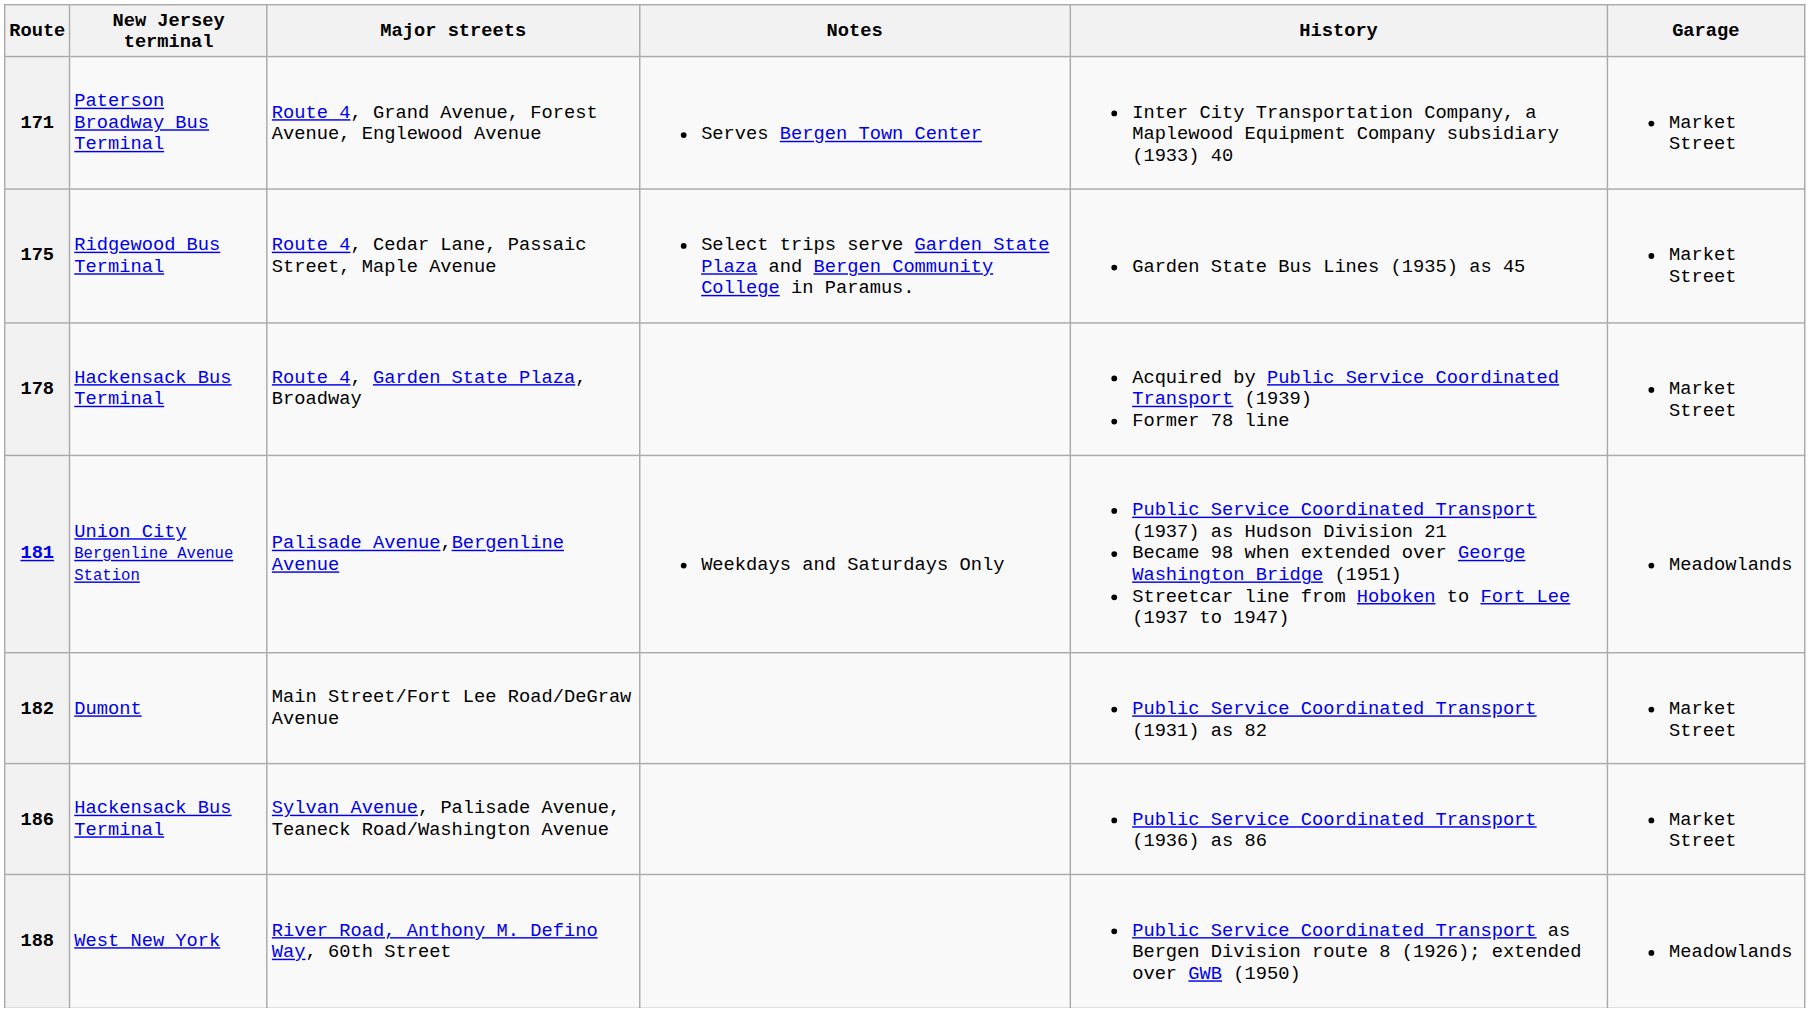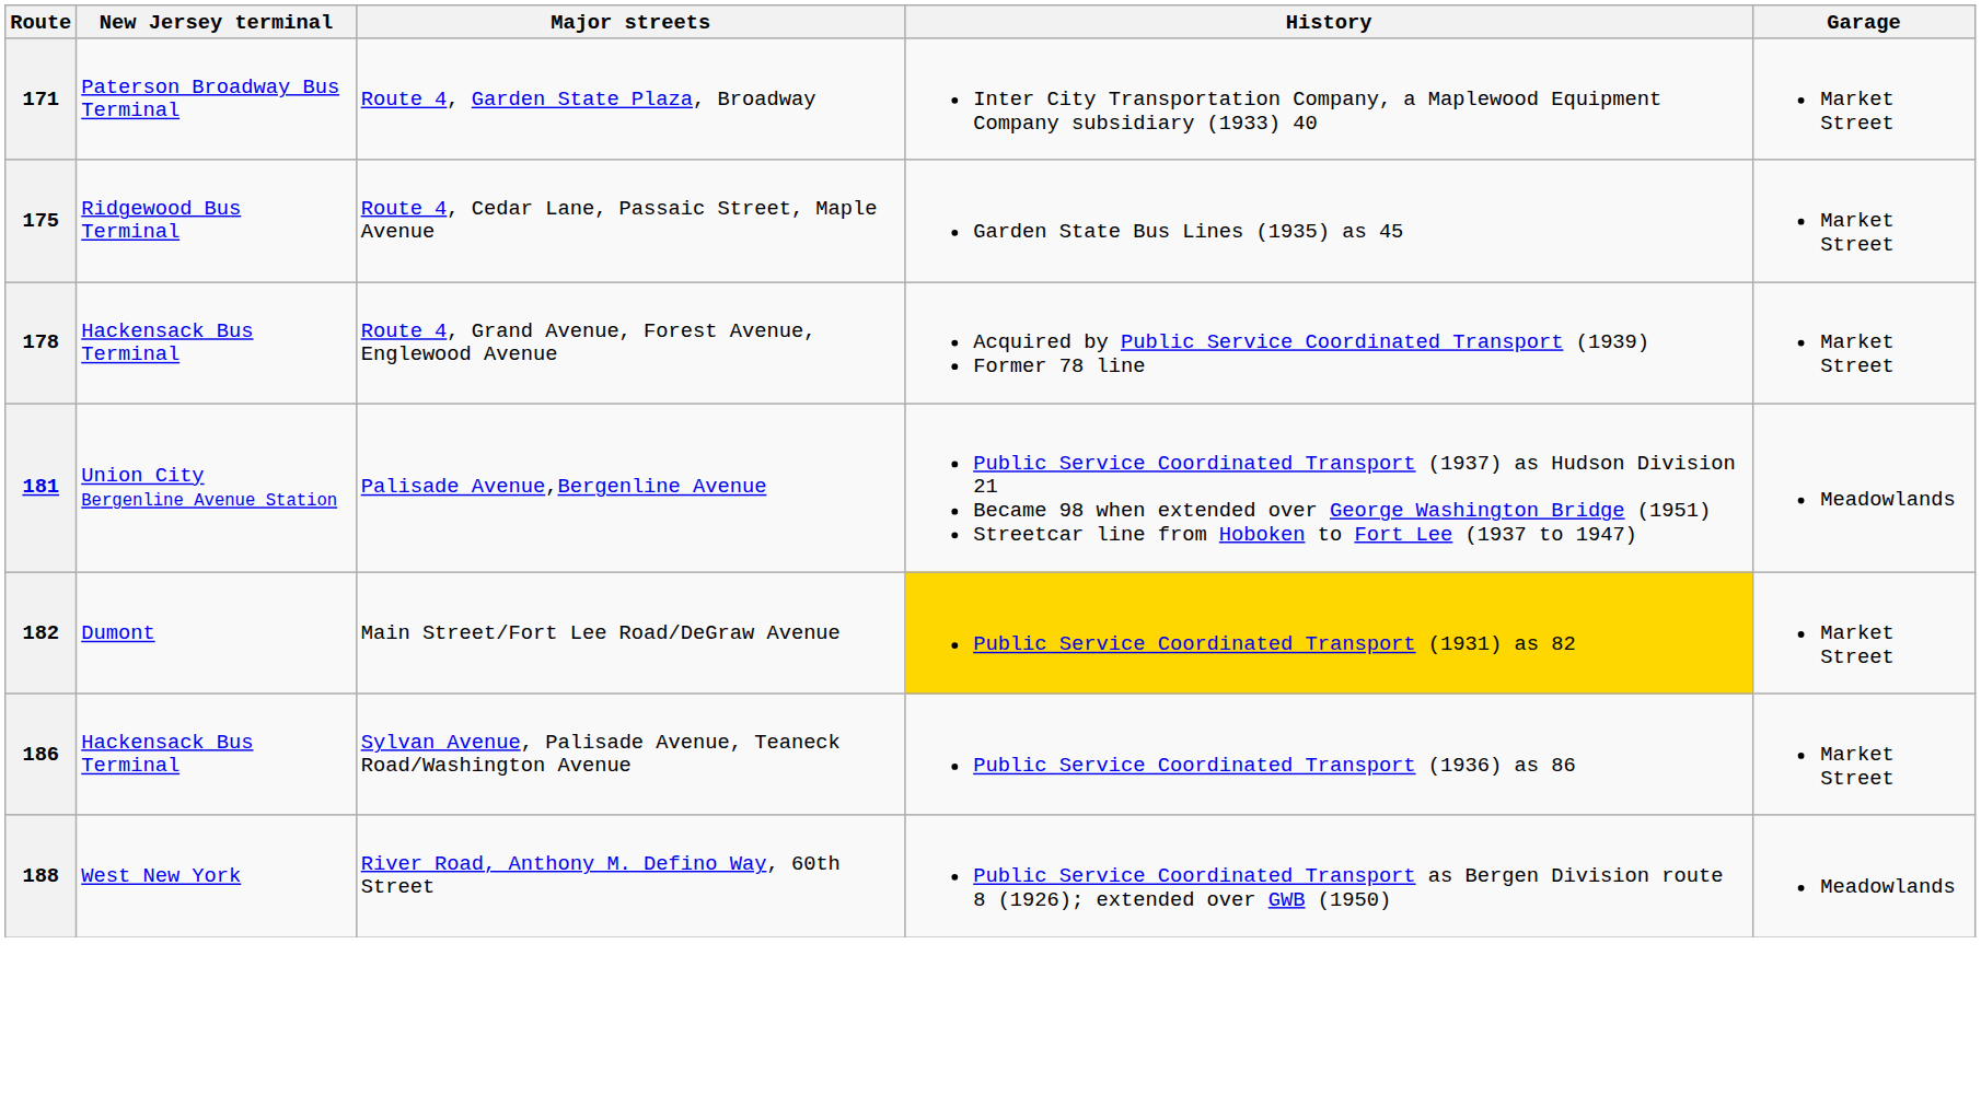- column: Notes | Serves Bergen Town Center | Select trips serve Garden State Plaza and Bergen Community College in Paramus. | Weekdays and Saturdays Only
171 | Major streets: Route 4, Grand Avenue, Forest Avenue, Englewood Avenue -> Route 4, Garden State Plaza, Broadway
178 | Major streets: Route 4, Garden State Plaza, Broadway -> Route 4, Grand Avenue, Forest Avenue, Englewood Avenue
182 | History: no background -> gold background
